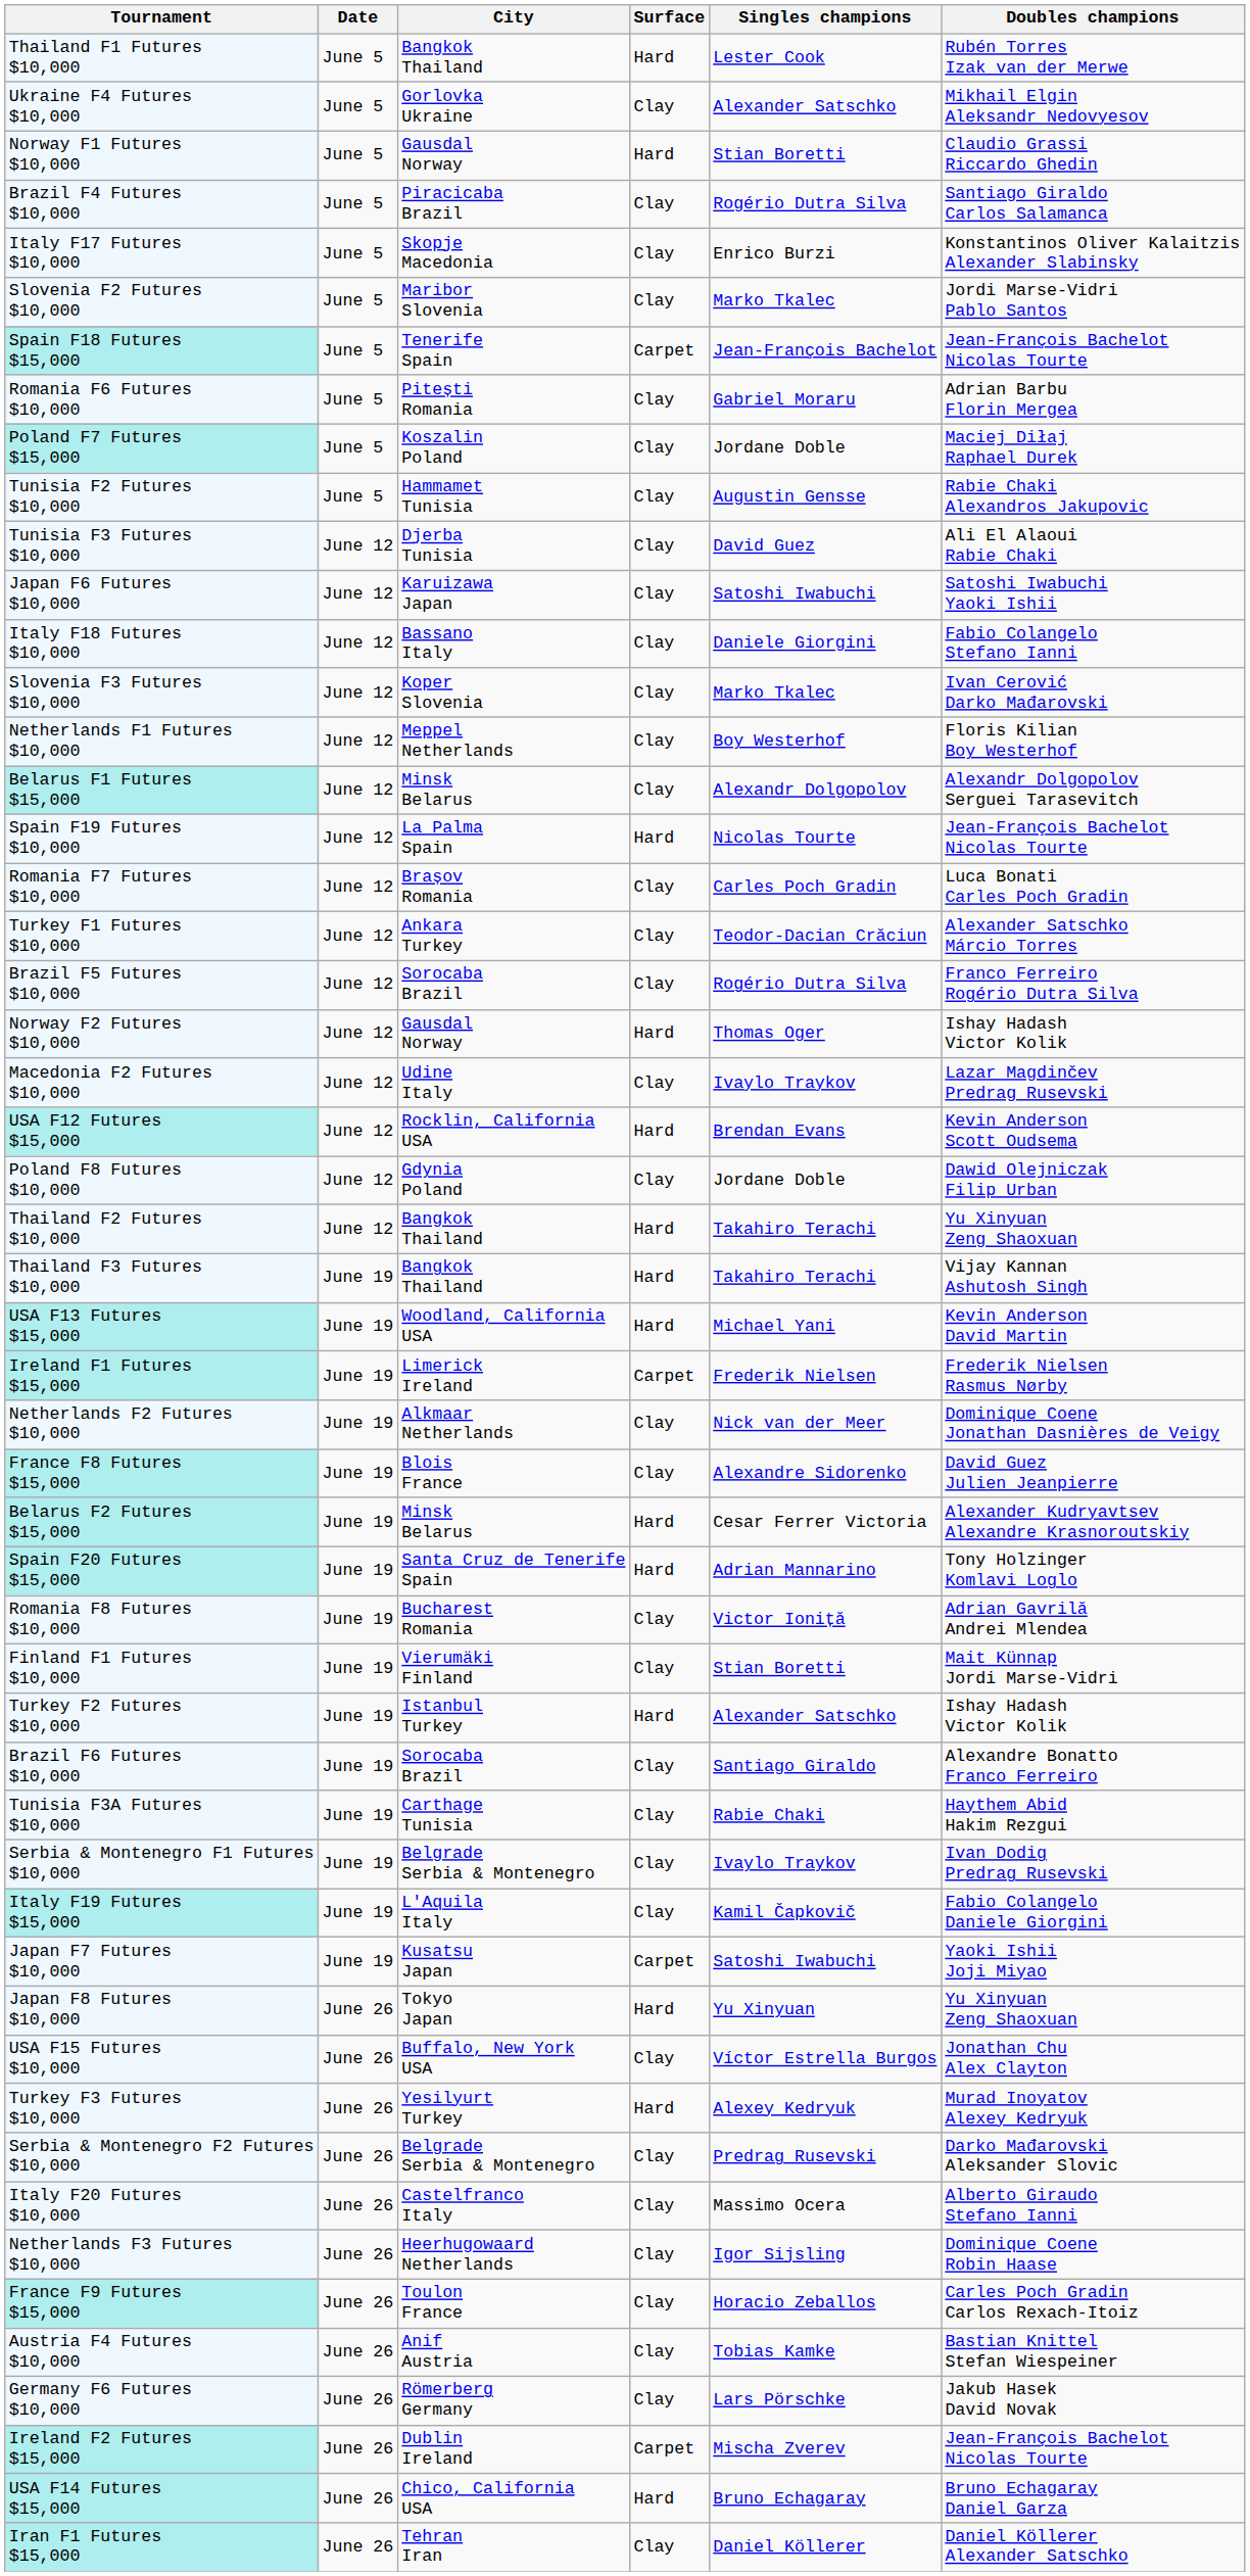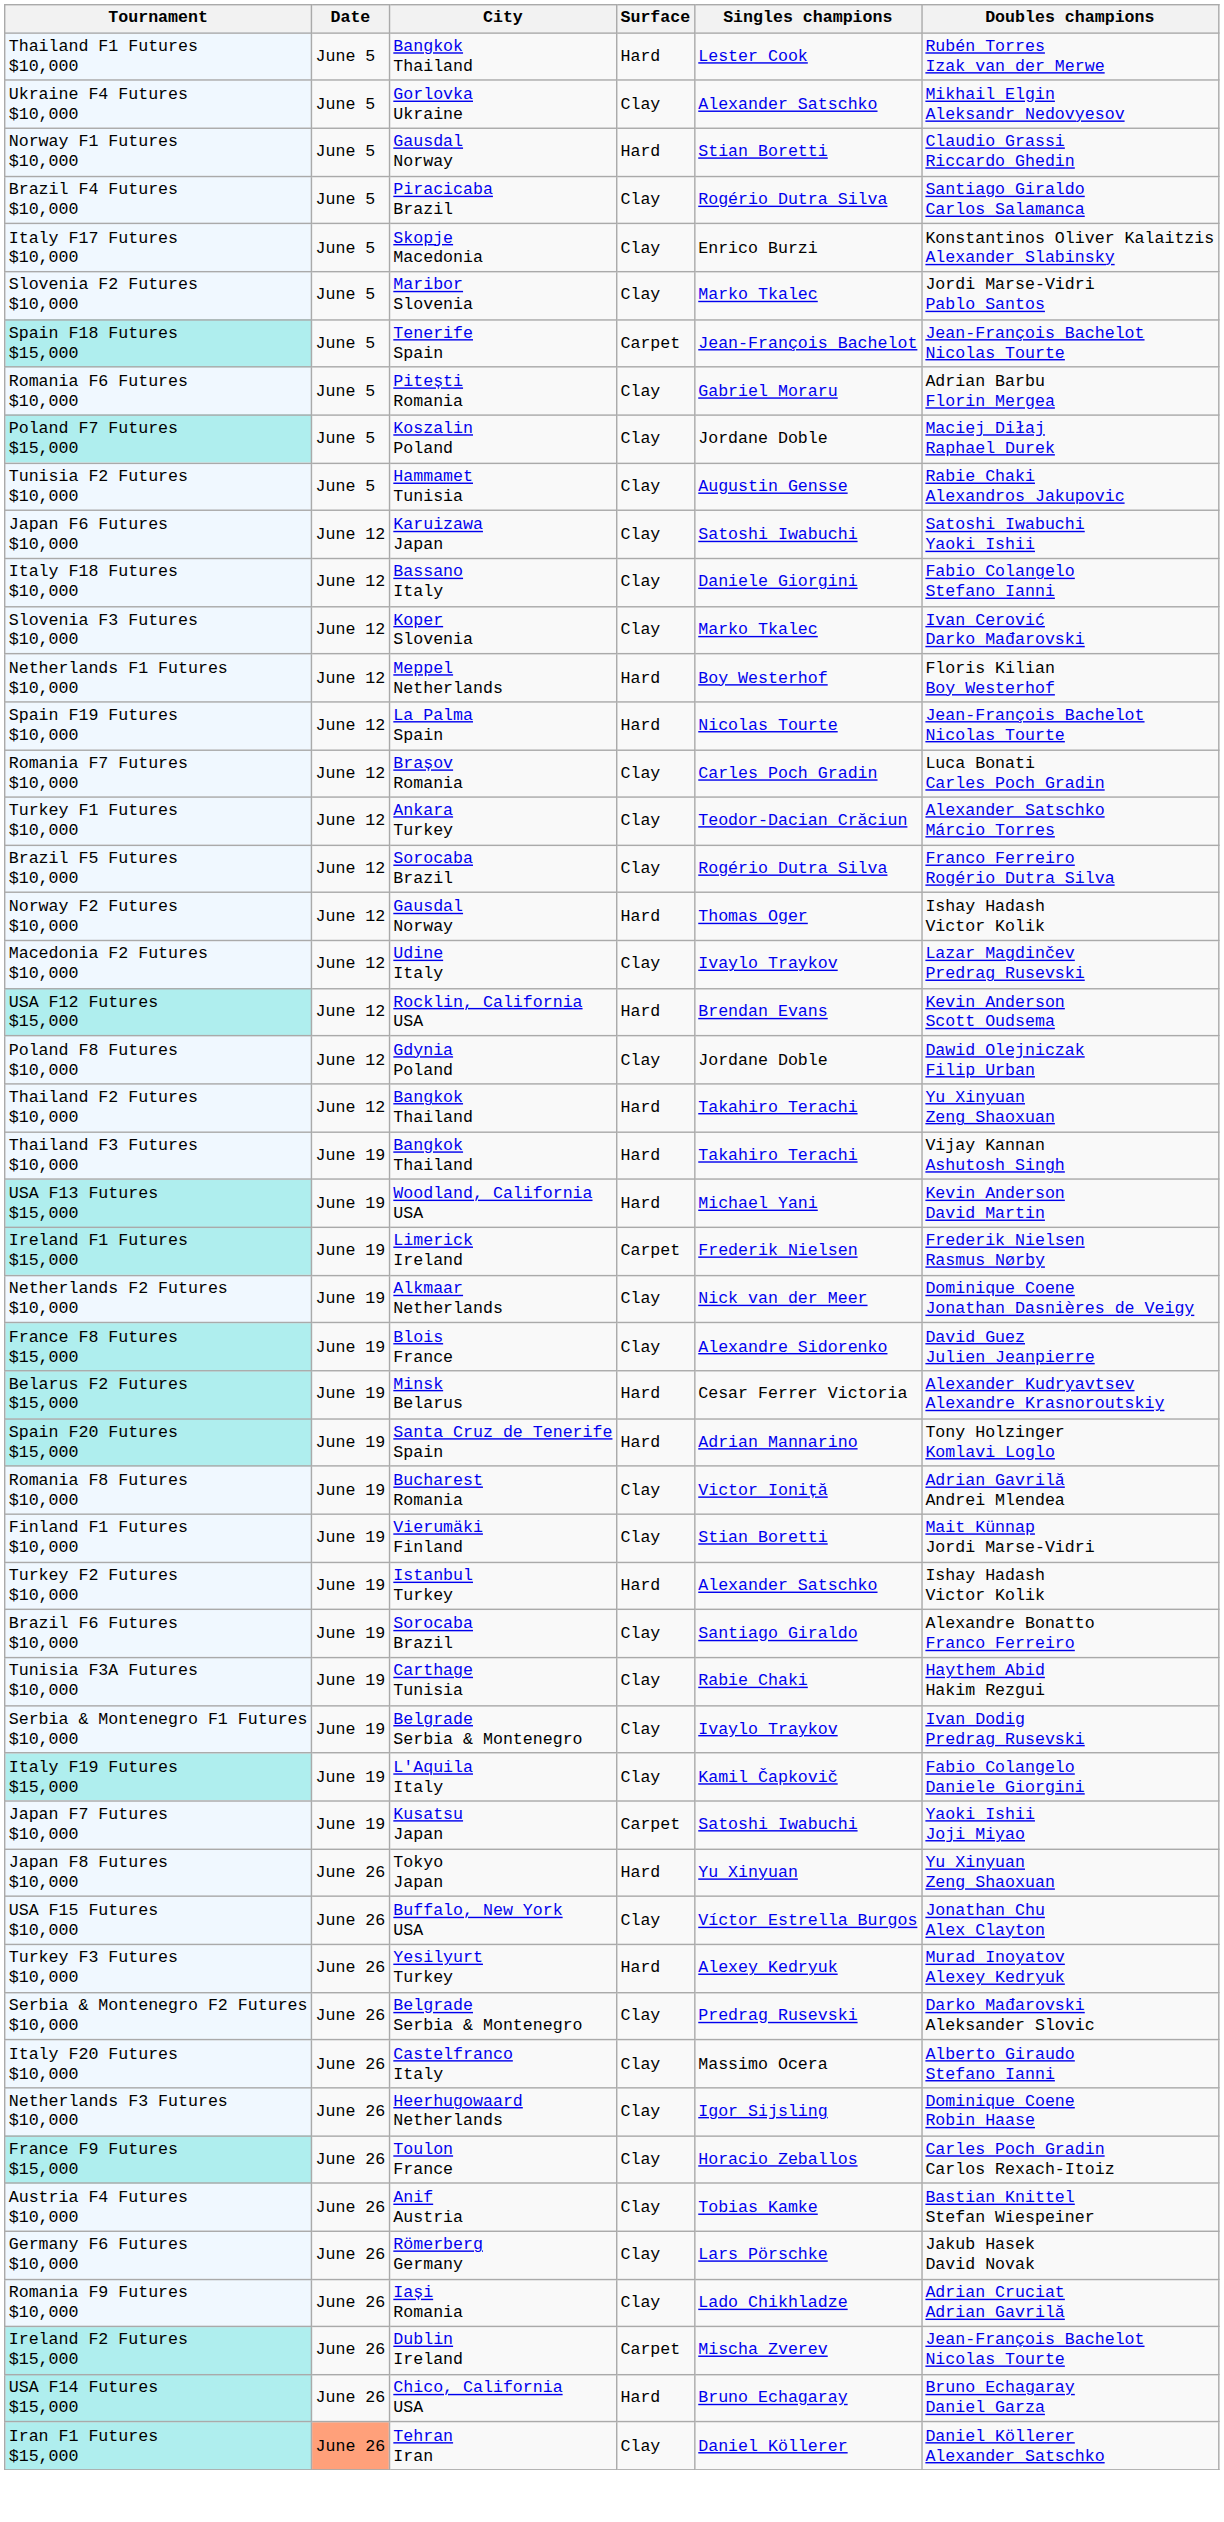- row: Tunisia F3 Futures $10,000 | June 12 | Djerba Tunisia | Clay | David Guez | Ali El Alaoui Rabie Chaki
Netherlands F1 Futures $10,000 | Surface: Clay -> Hard
- row: Belarus F1 Futures $15,000 | June 12 | Minsk Belarus | Clay | Alexandr Dolgopolov | Alexandr Dolgopolov Serguei Tarasevitch
+ row: Romania F9 Futures $10,000 | June 26 | Iași Romania | Clay | Lado Chikhladze | Adrian Cruciat Adrian Gavrilă
Iran F1 Futures $15,000 | Date: no background -> lightsalmon background
